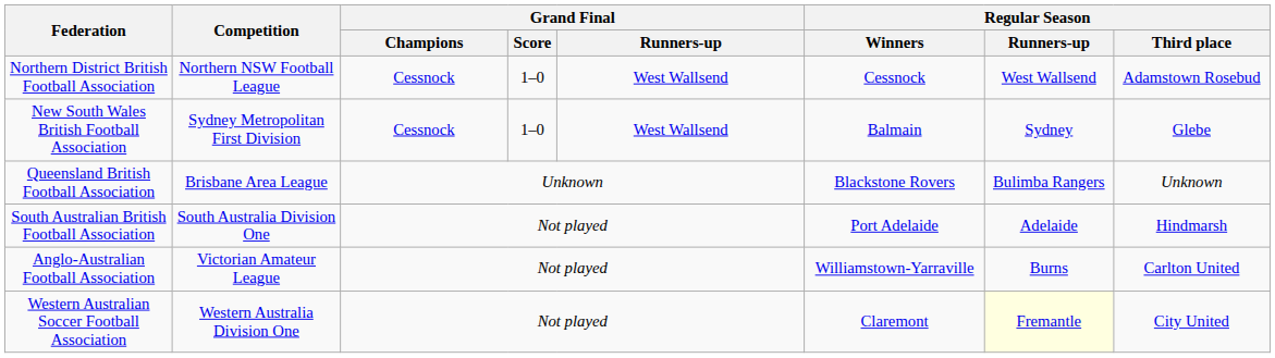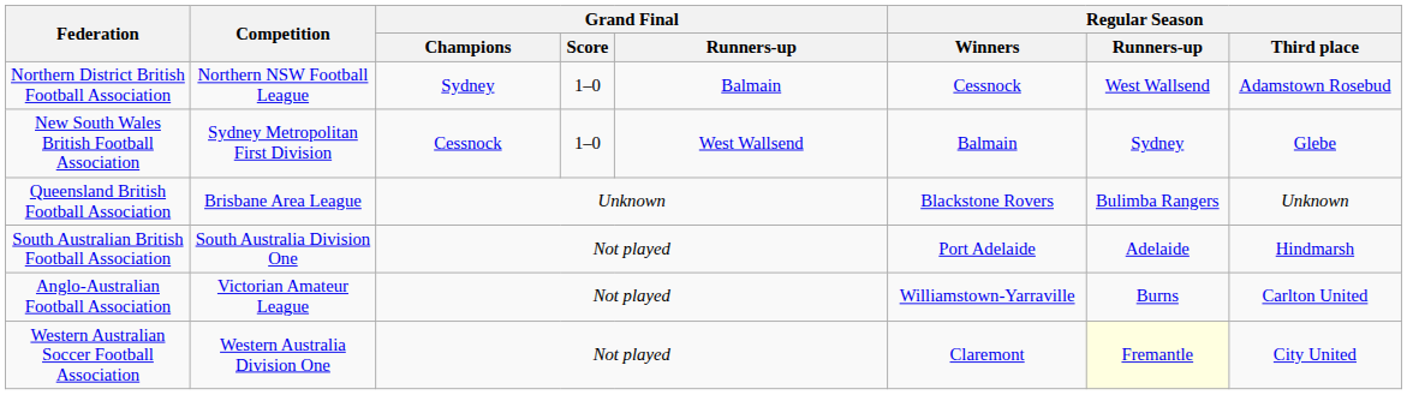Northern District British Football Association | Grand Final / Champions: Cessnock -> Sydney
Northern District British Football Association | Grand Final / Runners-up: West Wallsend -> Balmain
